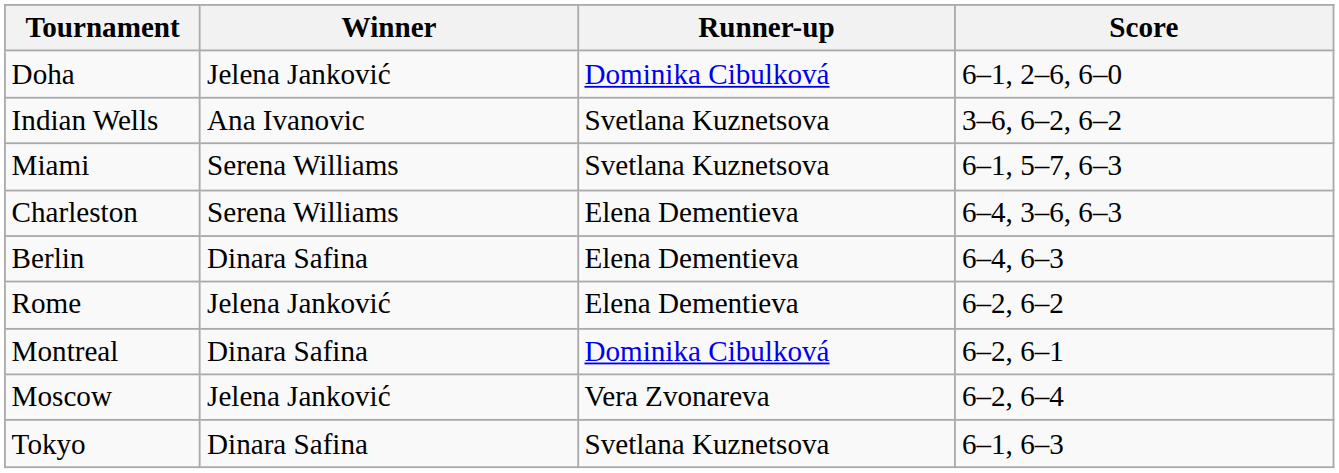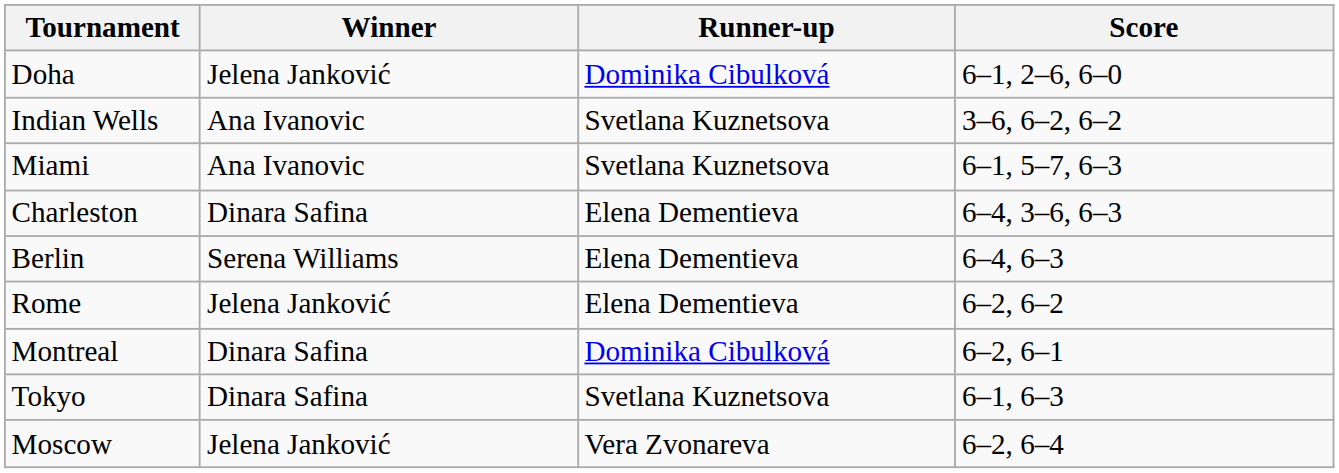Miami | Winner: Serena Williams -> Ana Ivanovic
Charleston | Winner: Serena Williams -> Dinara Safina
Berlin | Winner: Dinara Safina -> Serena Williams
rows swapped: Tokyo <-> Moscow
